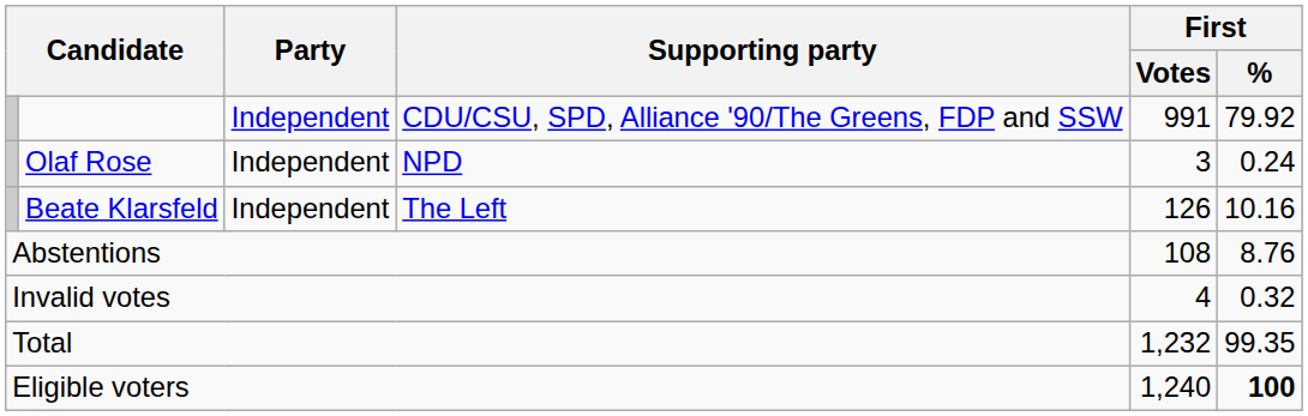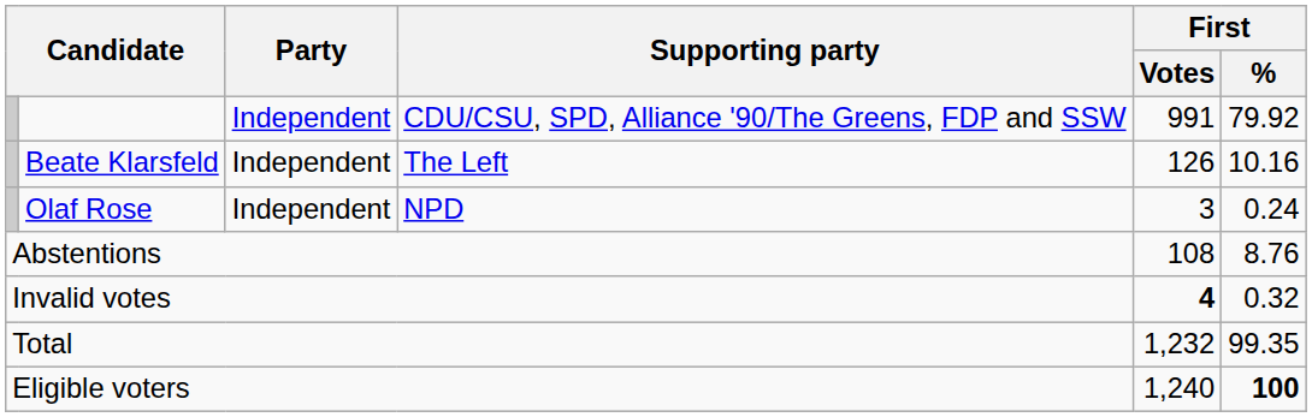rows swapped: Beate Klarsfeld <-> Olaf Rose
Invalid votes | First / Votes: normal -> bold
